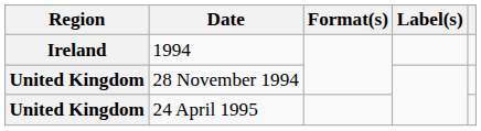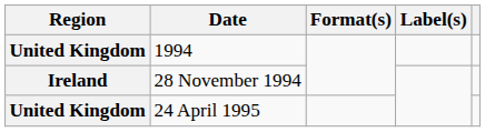1994 | Region: Ireland -> United Kingdom
28 November 1994 | Region: United Kingdom -> Ireland
